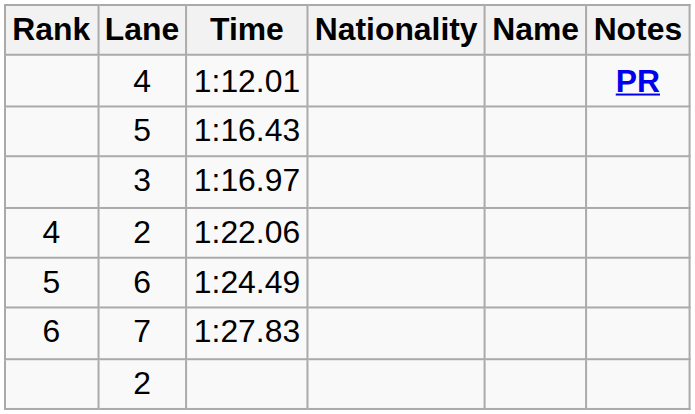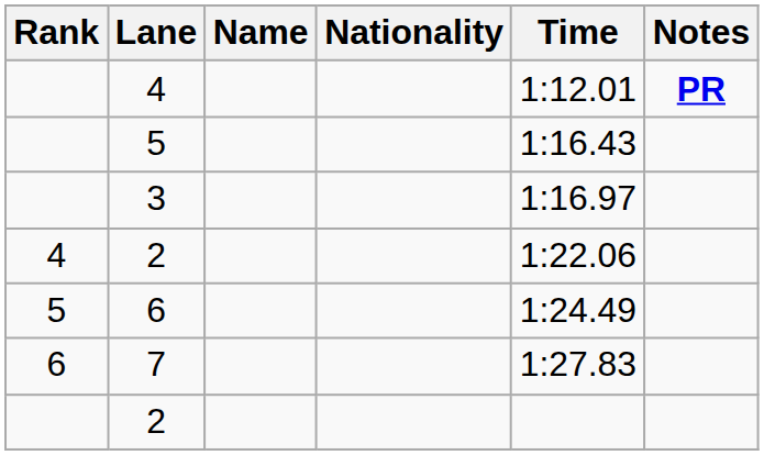columns swapped: Name <-> Time
